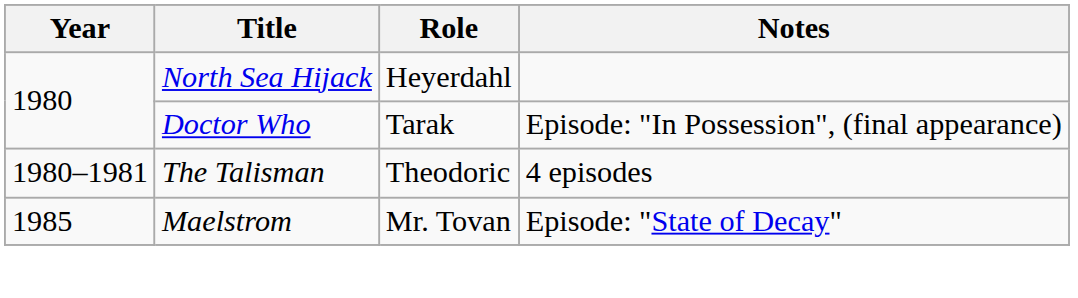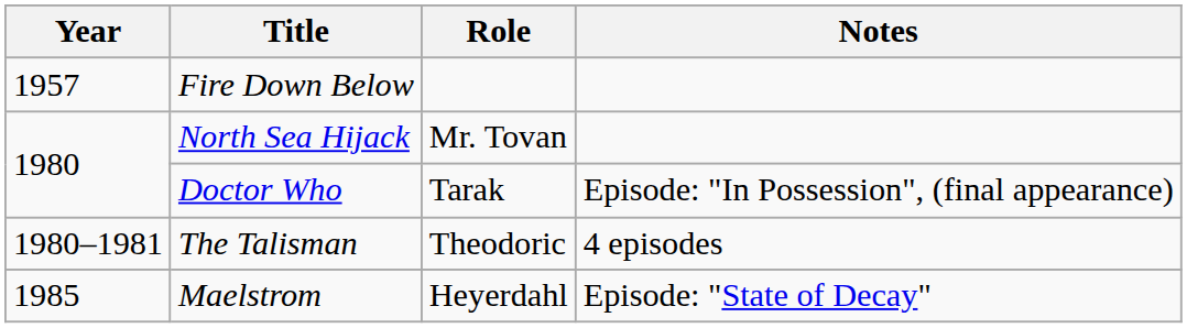+ row: 1957 | Fire Down Below
North Sea Hijack | Role: Heyerdahl -> Mr. Tovan
Maelstrom | Role: Mr. Tovan -> Heyerdahl
